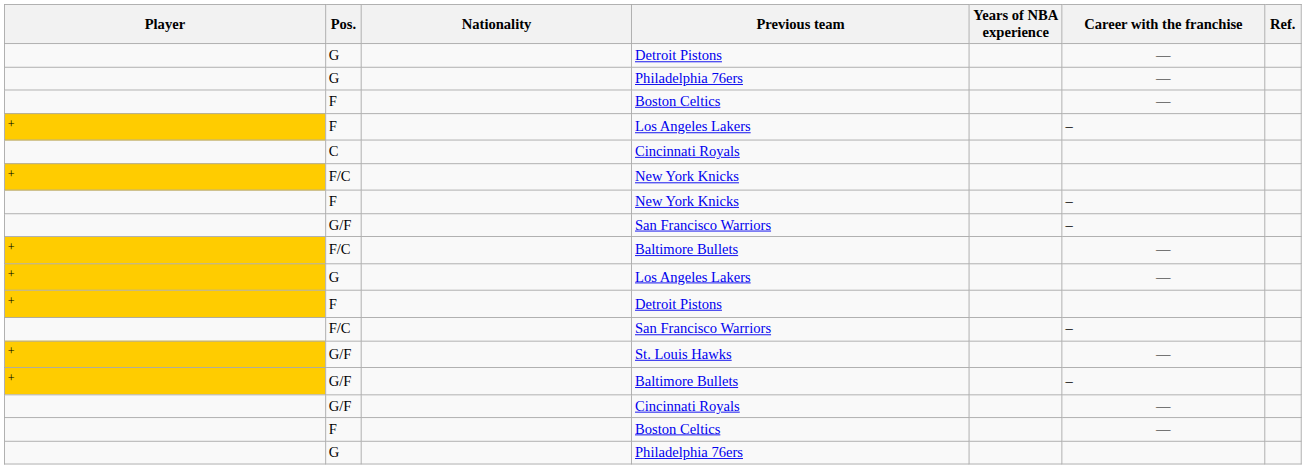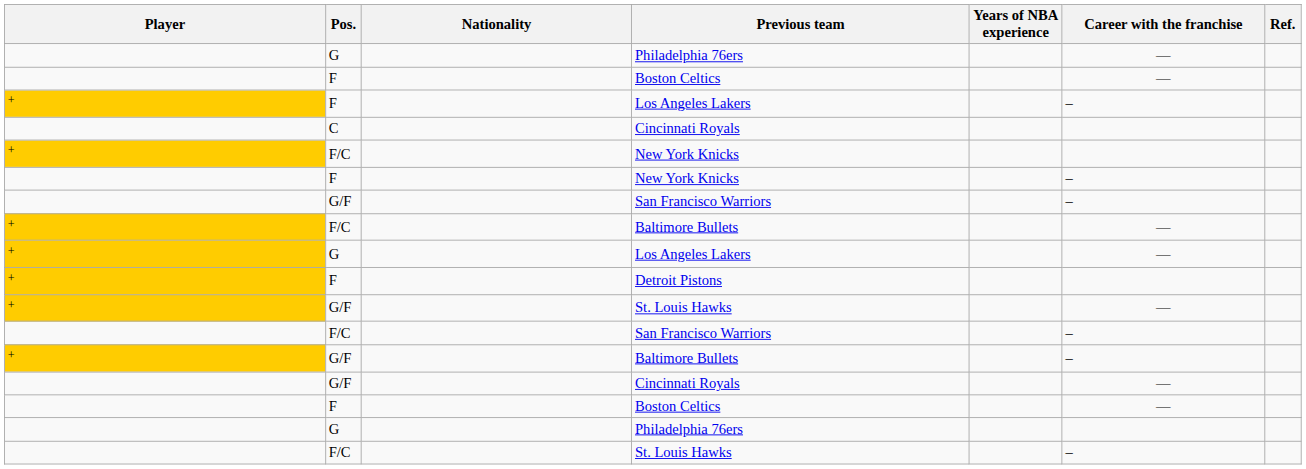- row: G | Detroit Pistons | —
rows swapped: F/C / San Francisco Warriors <-> G/F / St. Louis Hawks
+ row: F/C | St. Louis Hawks | –
